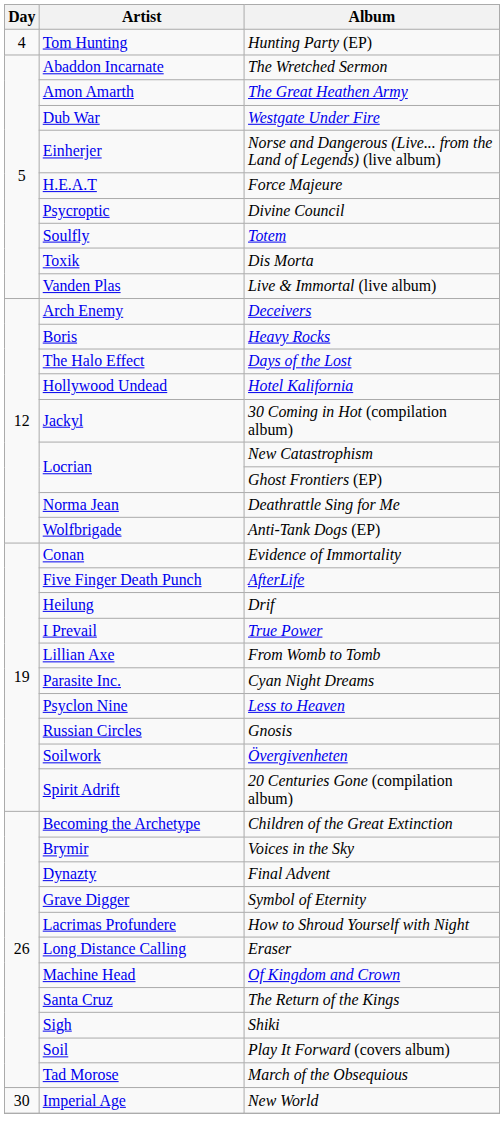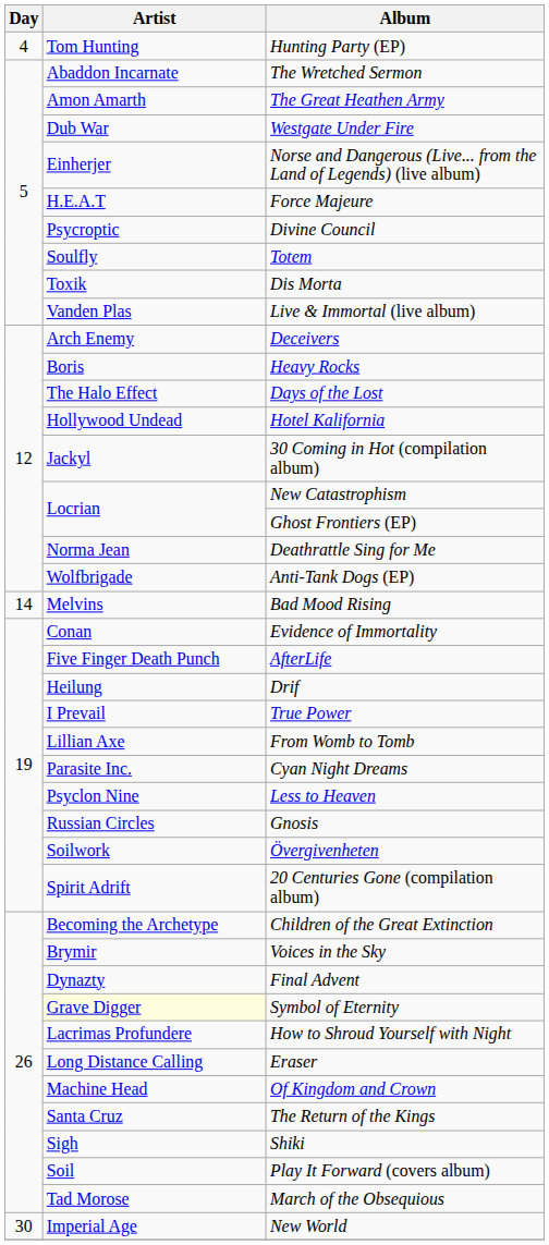+ row: 14 | Melvins | Bad Mood Rising
Symbol of Eternity | Artist: no background -> lightyellow background
